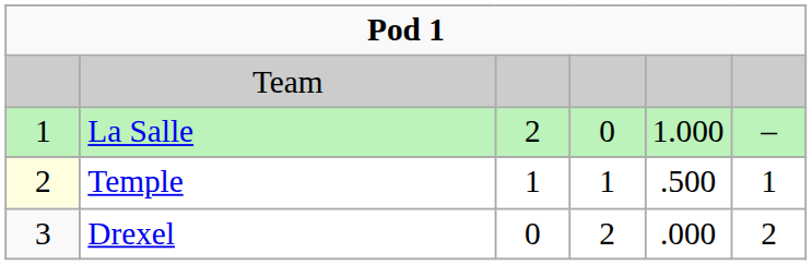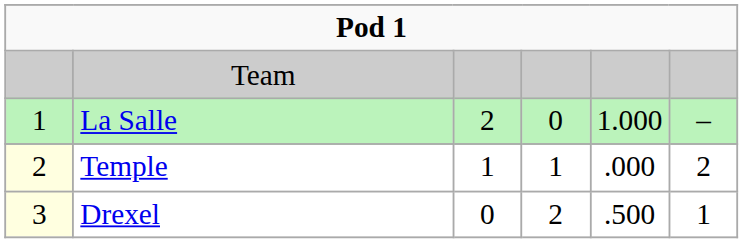Temple | column 5: .500 -> .000
Temple | column 6: 1 -> 2
Drexel | column 1: no background -> lightyellow background
Drexel | column 5: .000 -> .500
Drexel | column 6: 2 -> 1
